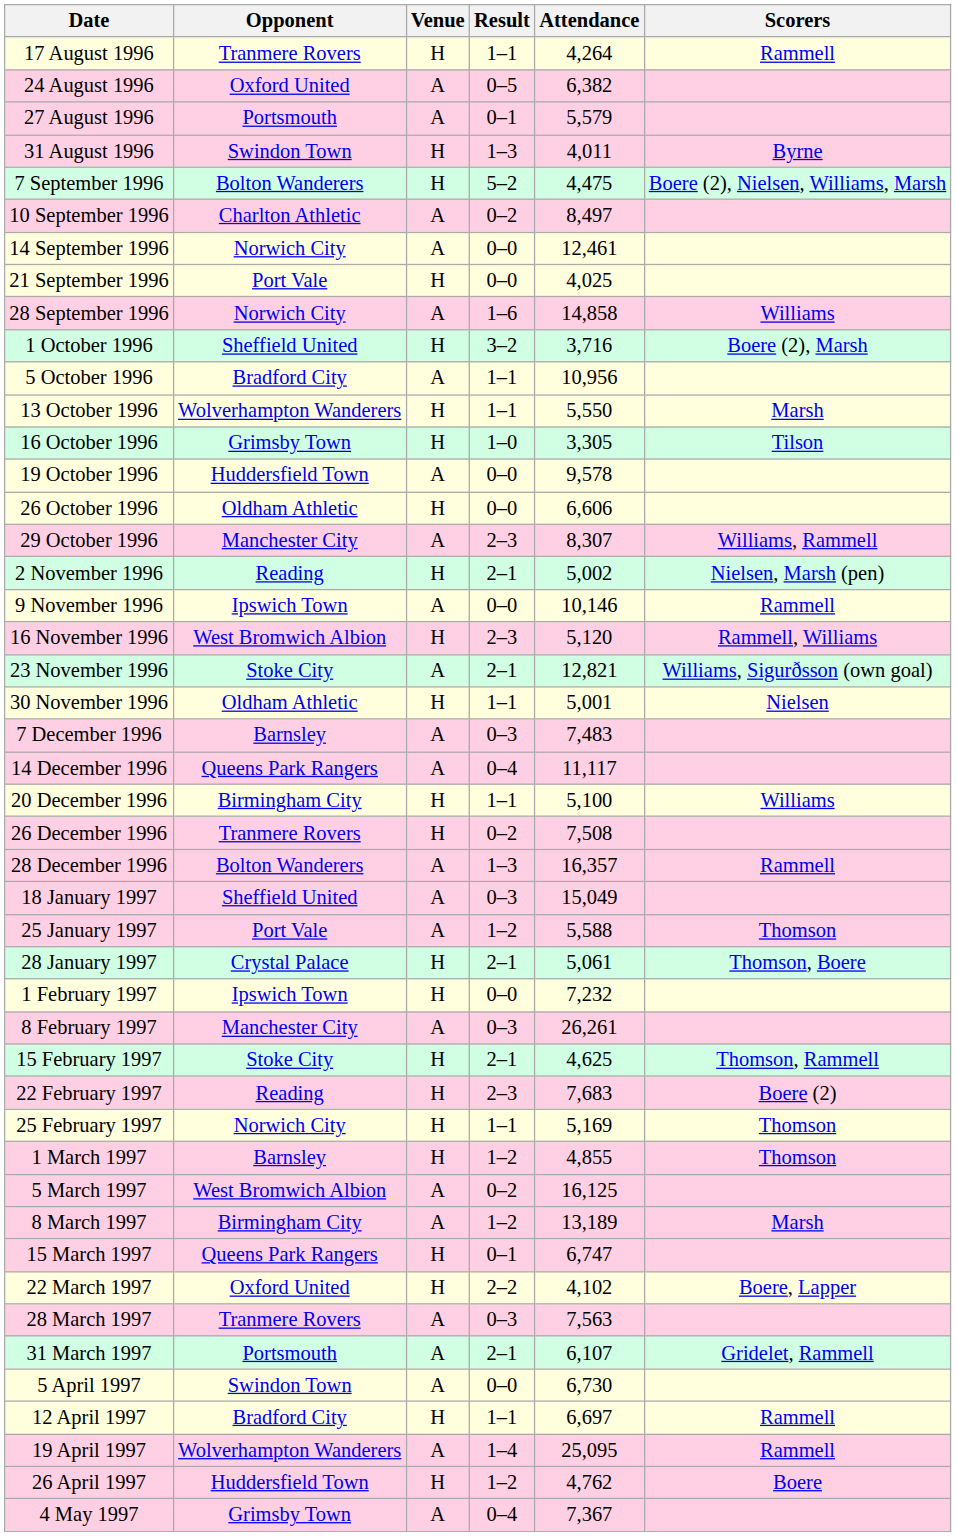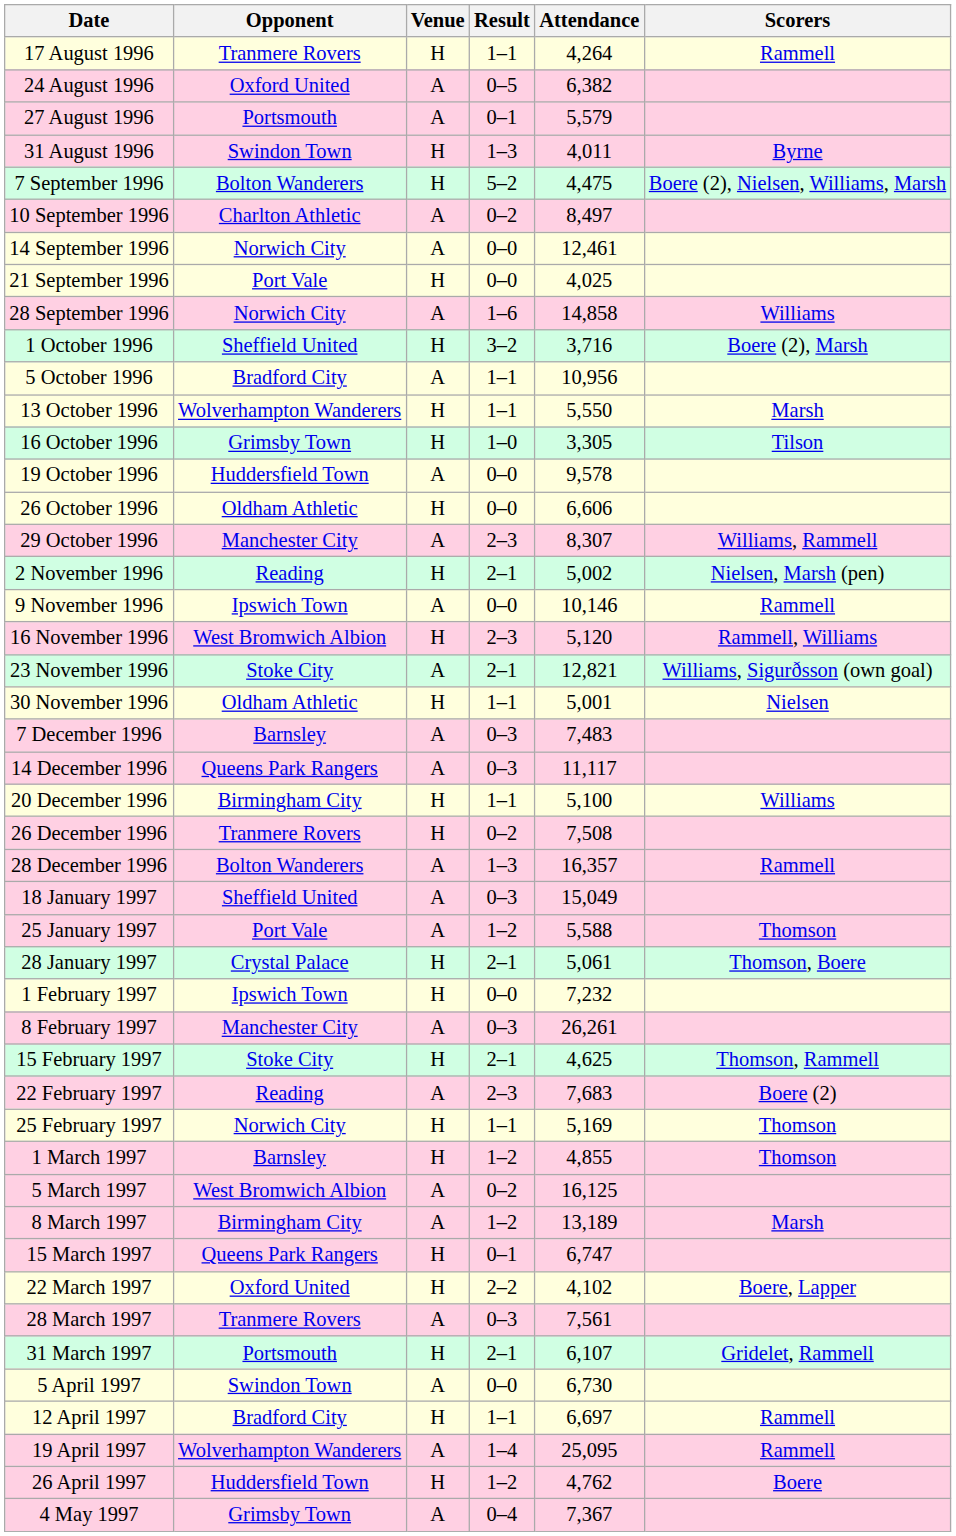14 December 1996 | Result: 0–4 -> 0–3
22 February 1997 | Venue: H -> A
28 March 1997 | Attendance: 7,563 -> 7,561
31 March 1997 | Venue: A -> H
